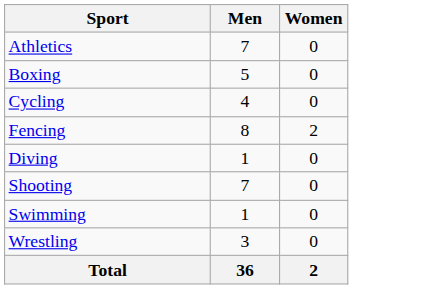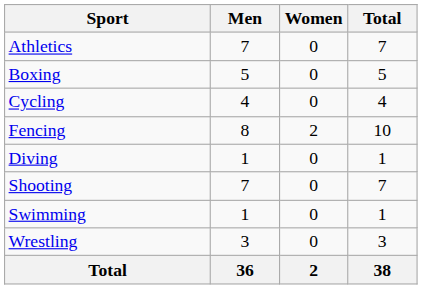+ column: Total | 7 | 5 | 4 | 10 | 1 | 7 | 1 | 3 | 38
